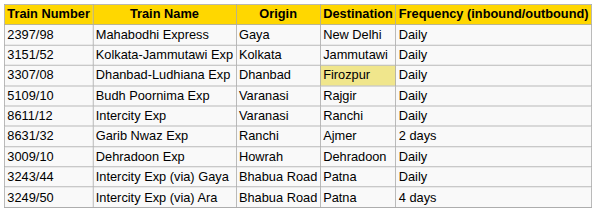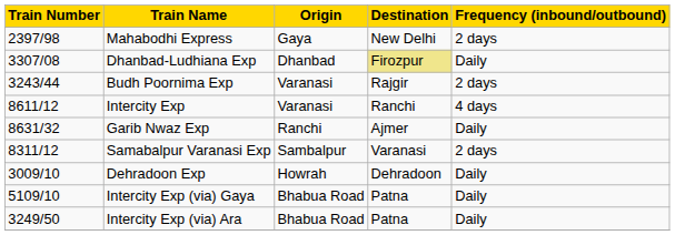Mahabodhi Express | Frequency (inbound/outbound): Daily -> 2 days
- row: 3151/52 | Kolkata-Jammutawi Exp | Kolkata | Jammutawi | Daily
Budh Poornima Exp | Train Number: 5109/10 -> 3243/44
Budh Poornima Exp | Frequency (inbound/outbound): Daily -> 2 days
Intercity Exp | Frequency (inbound/outbound): Daily -> 4 days
Garib Nwaz Exp | Frequency (inbound/outbound): 2 days -> Daily
+ row: 8311/12 | Samabalpur Varanasi Exp | Sambalpur | Varanasi | 2 days
Intercity Exp (via) Gaya | Train Number: 3243/44 -> 5109/10
Intercity Exp (via) Ara | Frequency (inbound/outbound): 4 days -> Daily
